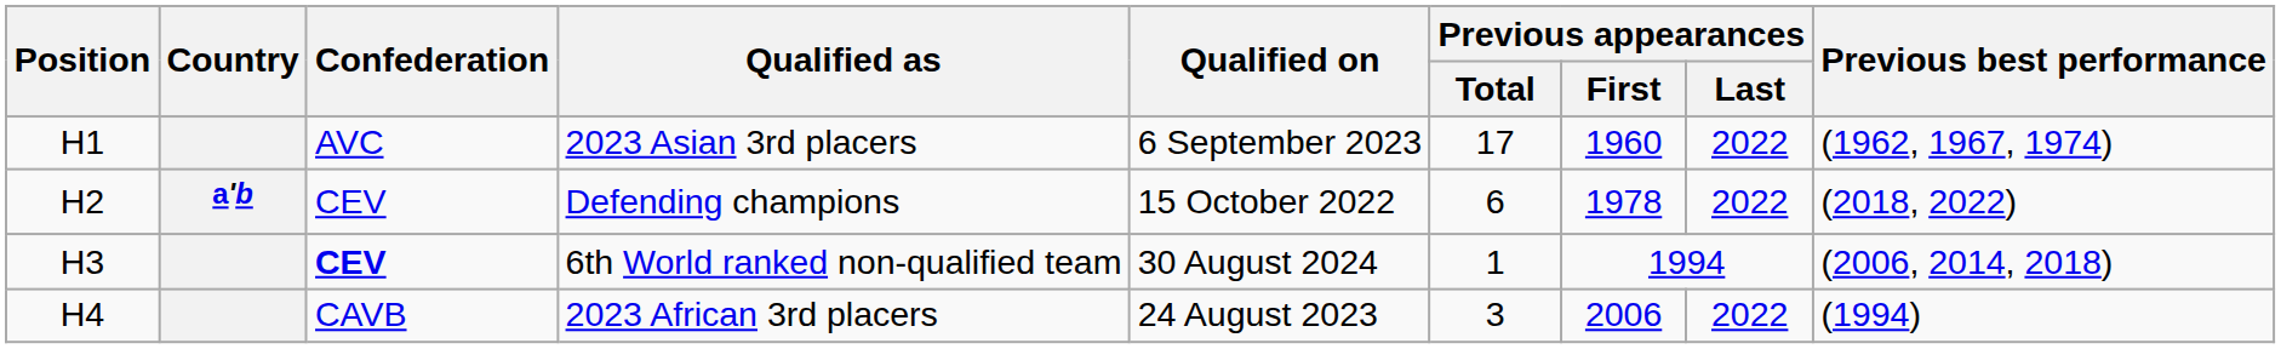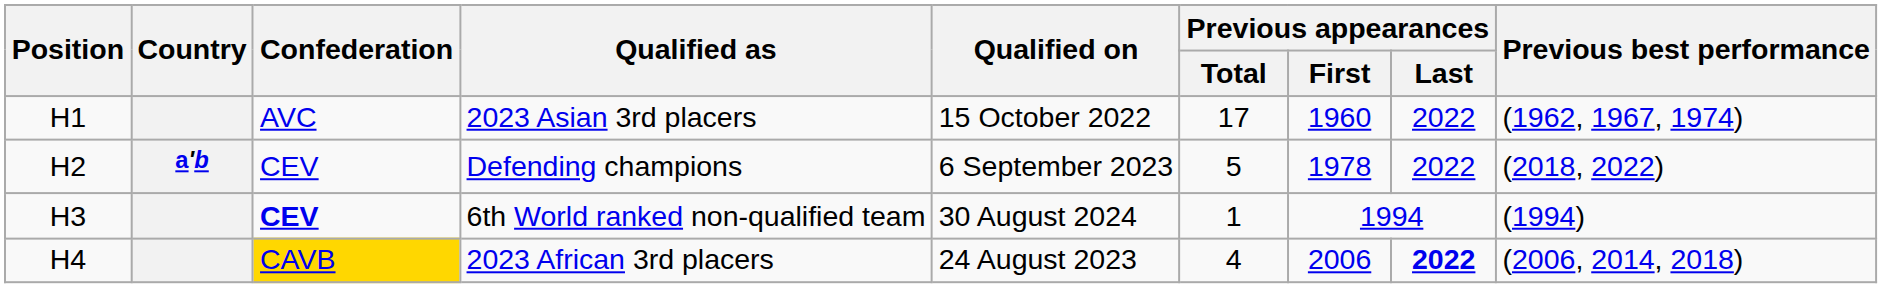2023 Asian 3rd placers | Qualified on: 6 September 2023 -> 15 October 2022
Defending champions | Qualified on: 15 October 2022 -> 6 September 2023
Defending champions | Previous appearances / Total: 6 -> 5
6th World ranked non-qualified team | Previous best performance: (2006, 2014, 2018) -> (1994)
2023 African 3rd placers | Confederation: no background -> gold background
2023 African 3rd placers | Previous appearances / Total: 3 -> 4
2023 African 3rd placers | Previous appearances / Last: normal -> bold
2023 African 3rd placers | Previous best performance: (1994) -> (2006, 2014, 2018)
